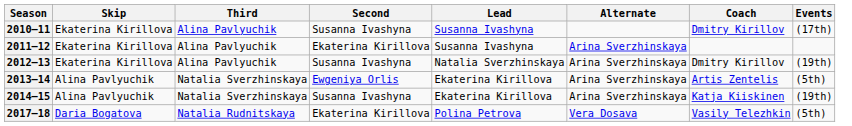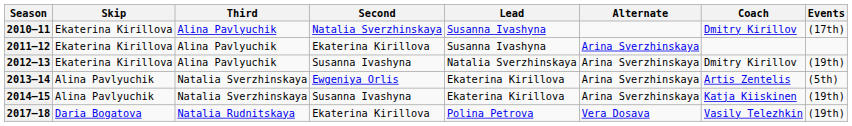2010–11 | Second: Susanna Ivashyna -> Natalia Sverzhinskaya
2017–18 | Events: (5th) -> (19th)
